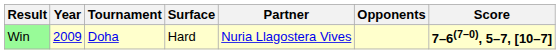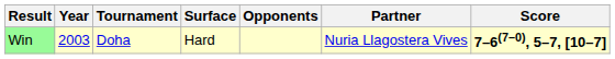columns swapped: Partner <-> Opponents
Win | Year: 2009 -> 2003
